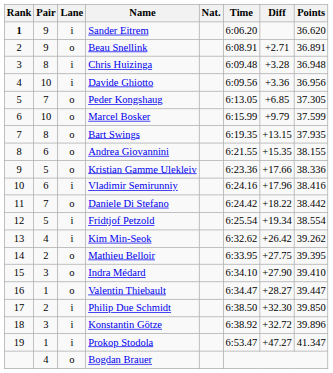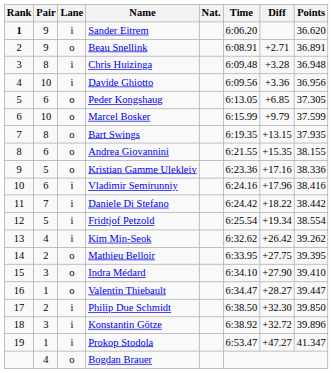Peder Kongshaug | Pair: 7 -> 6
Kristian Gamme Ulekleiv | Diff: +17.66 -> +17.16
Daniele Di Stefano | Lane: o -> i
